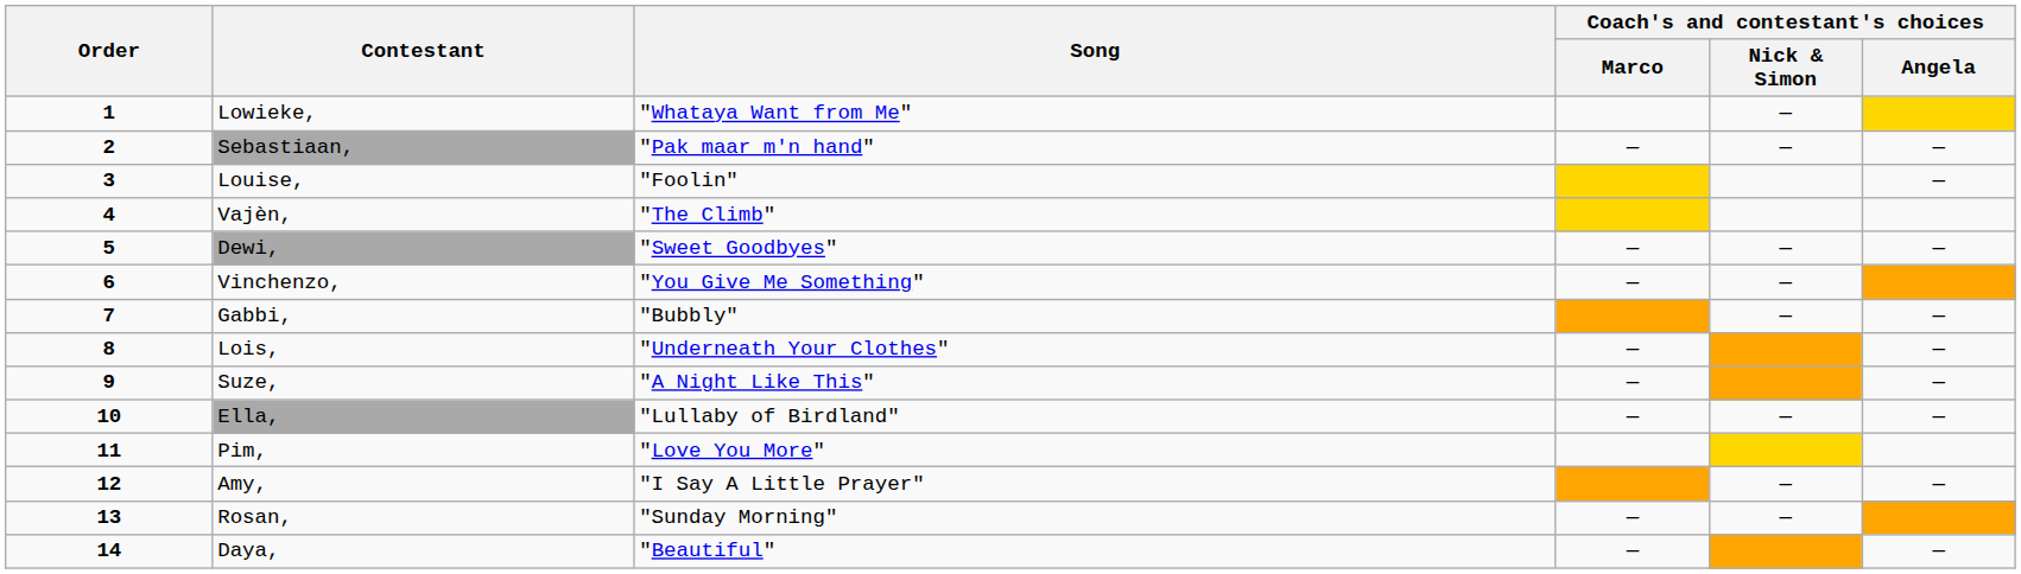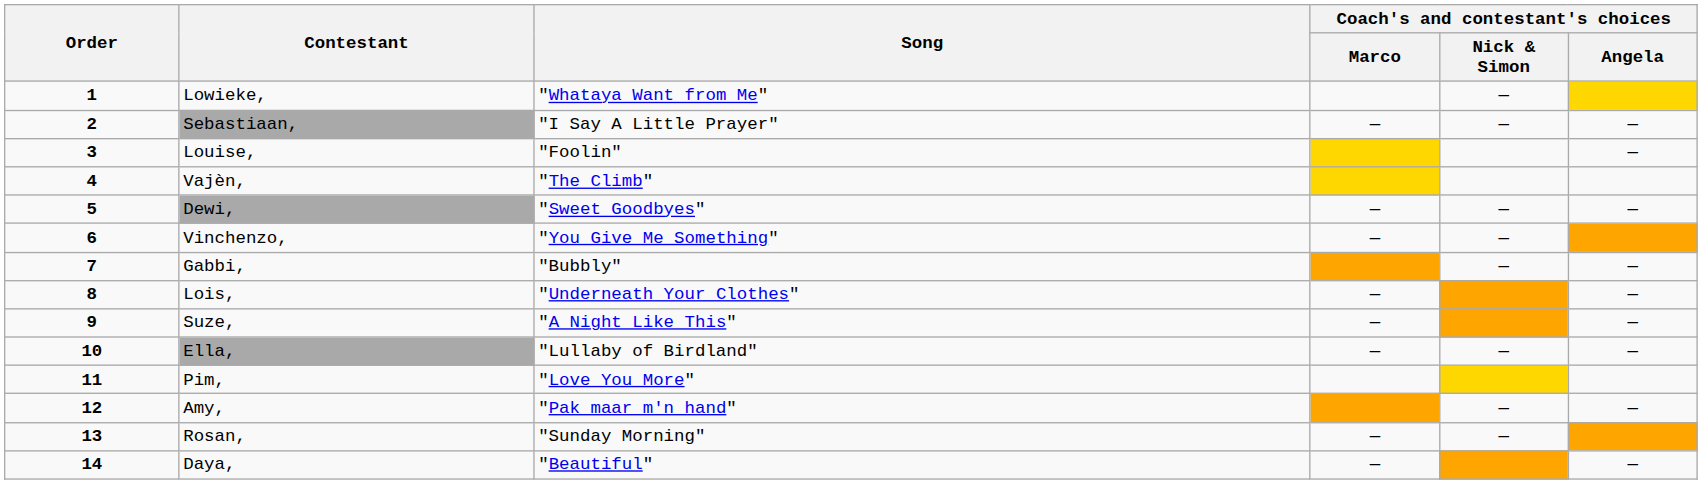Sebastiaan, | Song: "Pak maar m'n hand" -> "I Say A Little Prayer"
Amy, | Song: "I Say A Little Prayer" -> "Pak maar m'n hand"
